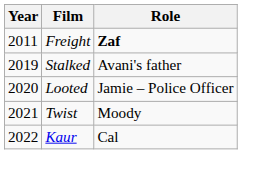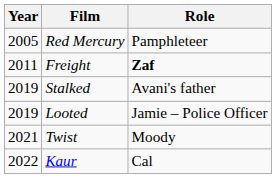+ row: 2005 | Red Mercury | Pamphleteer
Looted | Year: 2020 -> 2019
